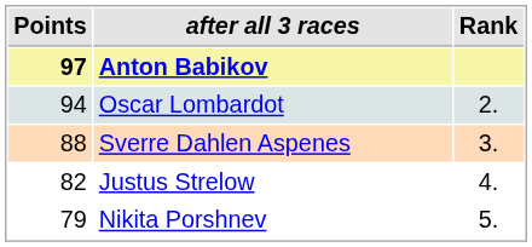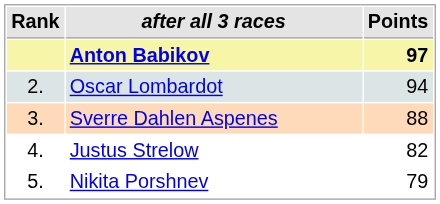columns swapped: Rank <-> Points
